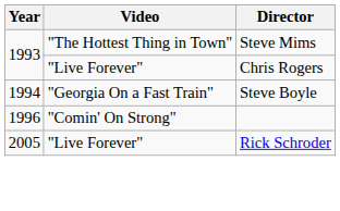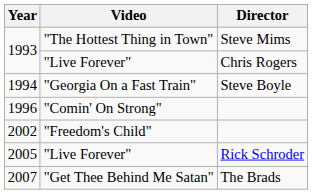+ row: 2002 | "Freedom's Child"
+ row: 2007 | "Get Thee Behind Me Satan" | The Brads
